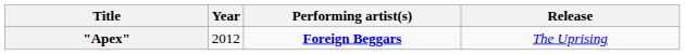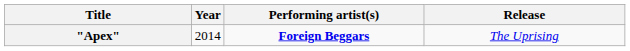"Apex" | Year: 2012 -> 2014
